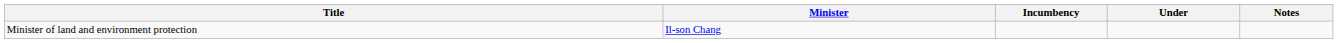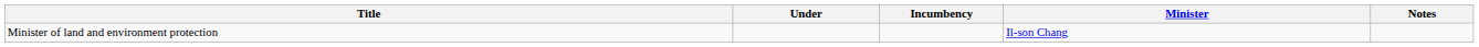columns swapped: Minister <-> Under
